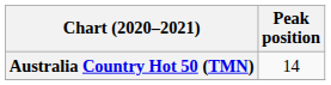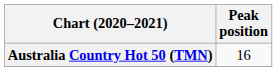Australia Country Hot 50 (TMN) | Peak position: 14 -> 16
